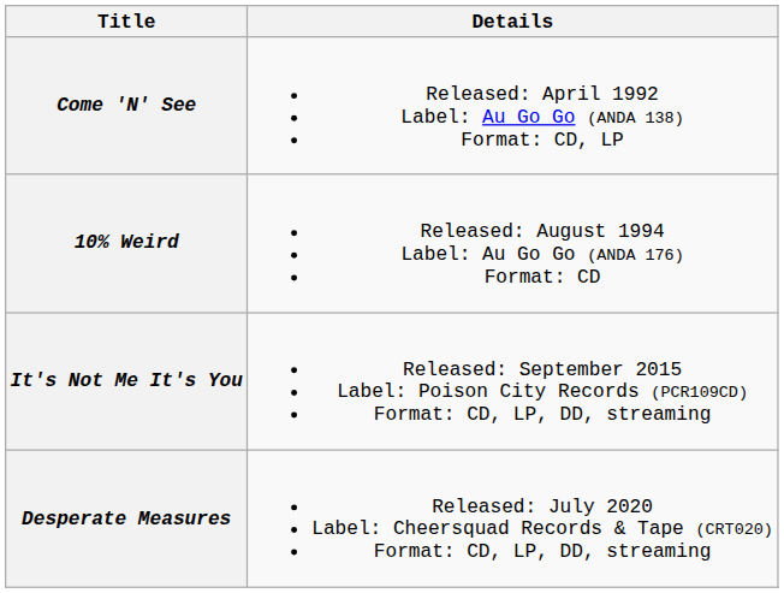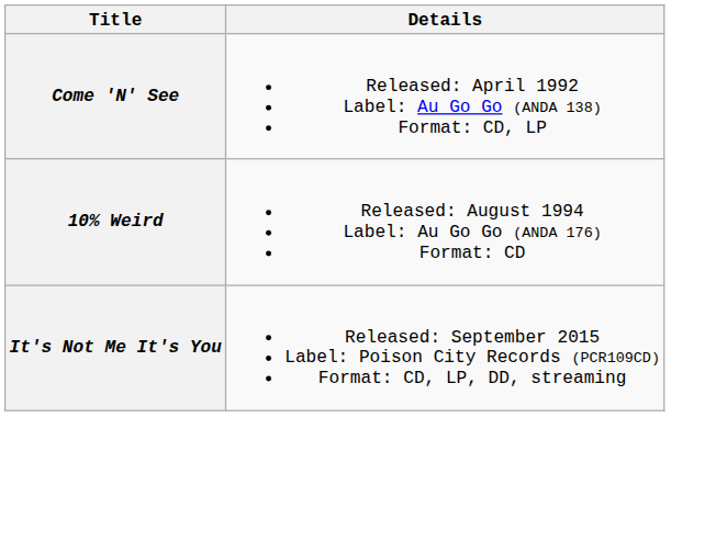- row: Desperate Measures | Released: July 2020 Label: Cheersquad Records & Tape (CRT020) Format: CD, LP, DD, streaming
